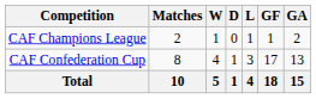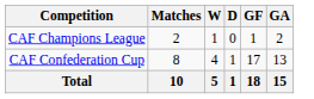- column: L | 1 | 3 | 4
